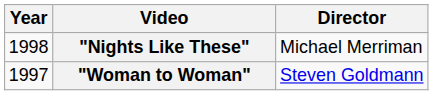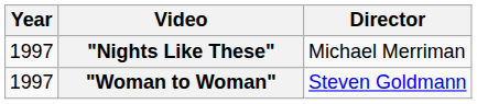"Nights Like These" | Year: 1998 -> 1997
